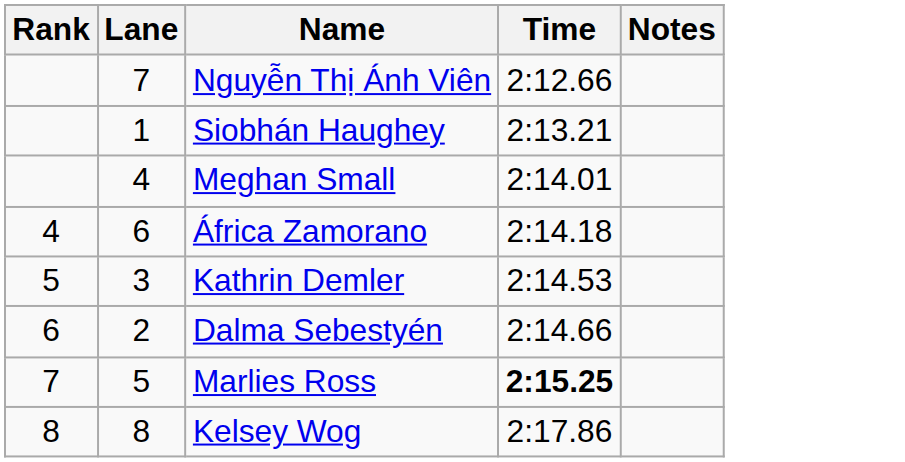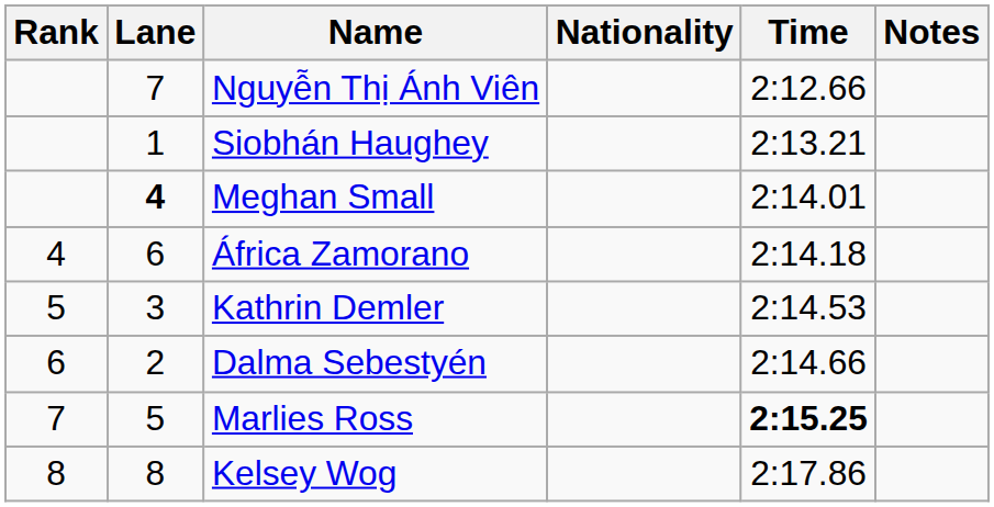+ column: Nationality
Meghan Small | Lane: normal -> bold
